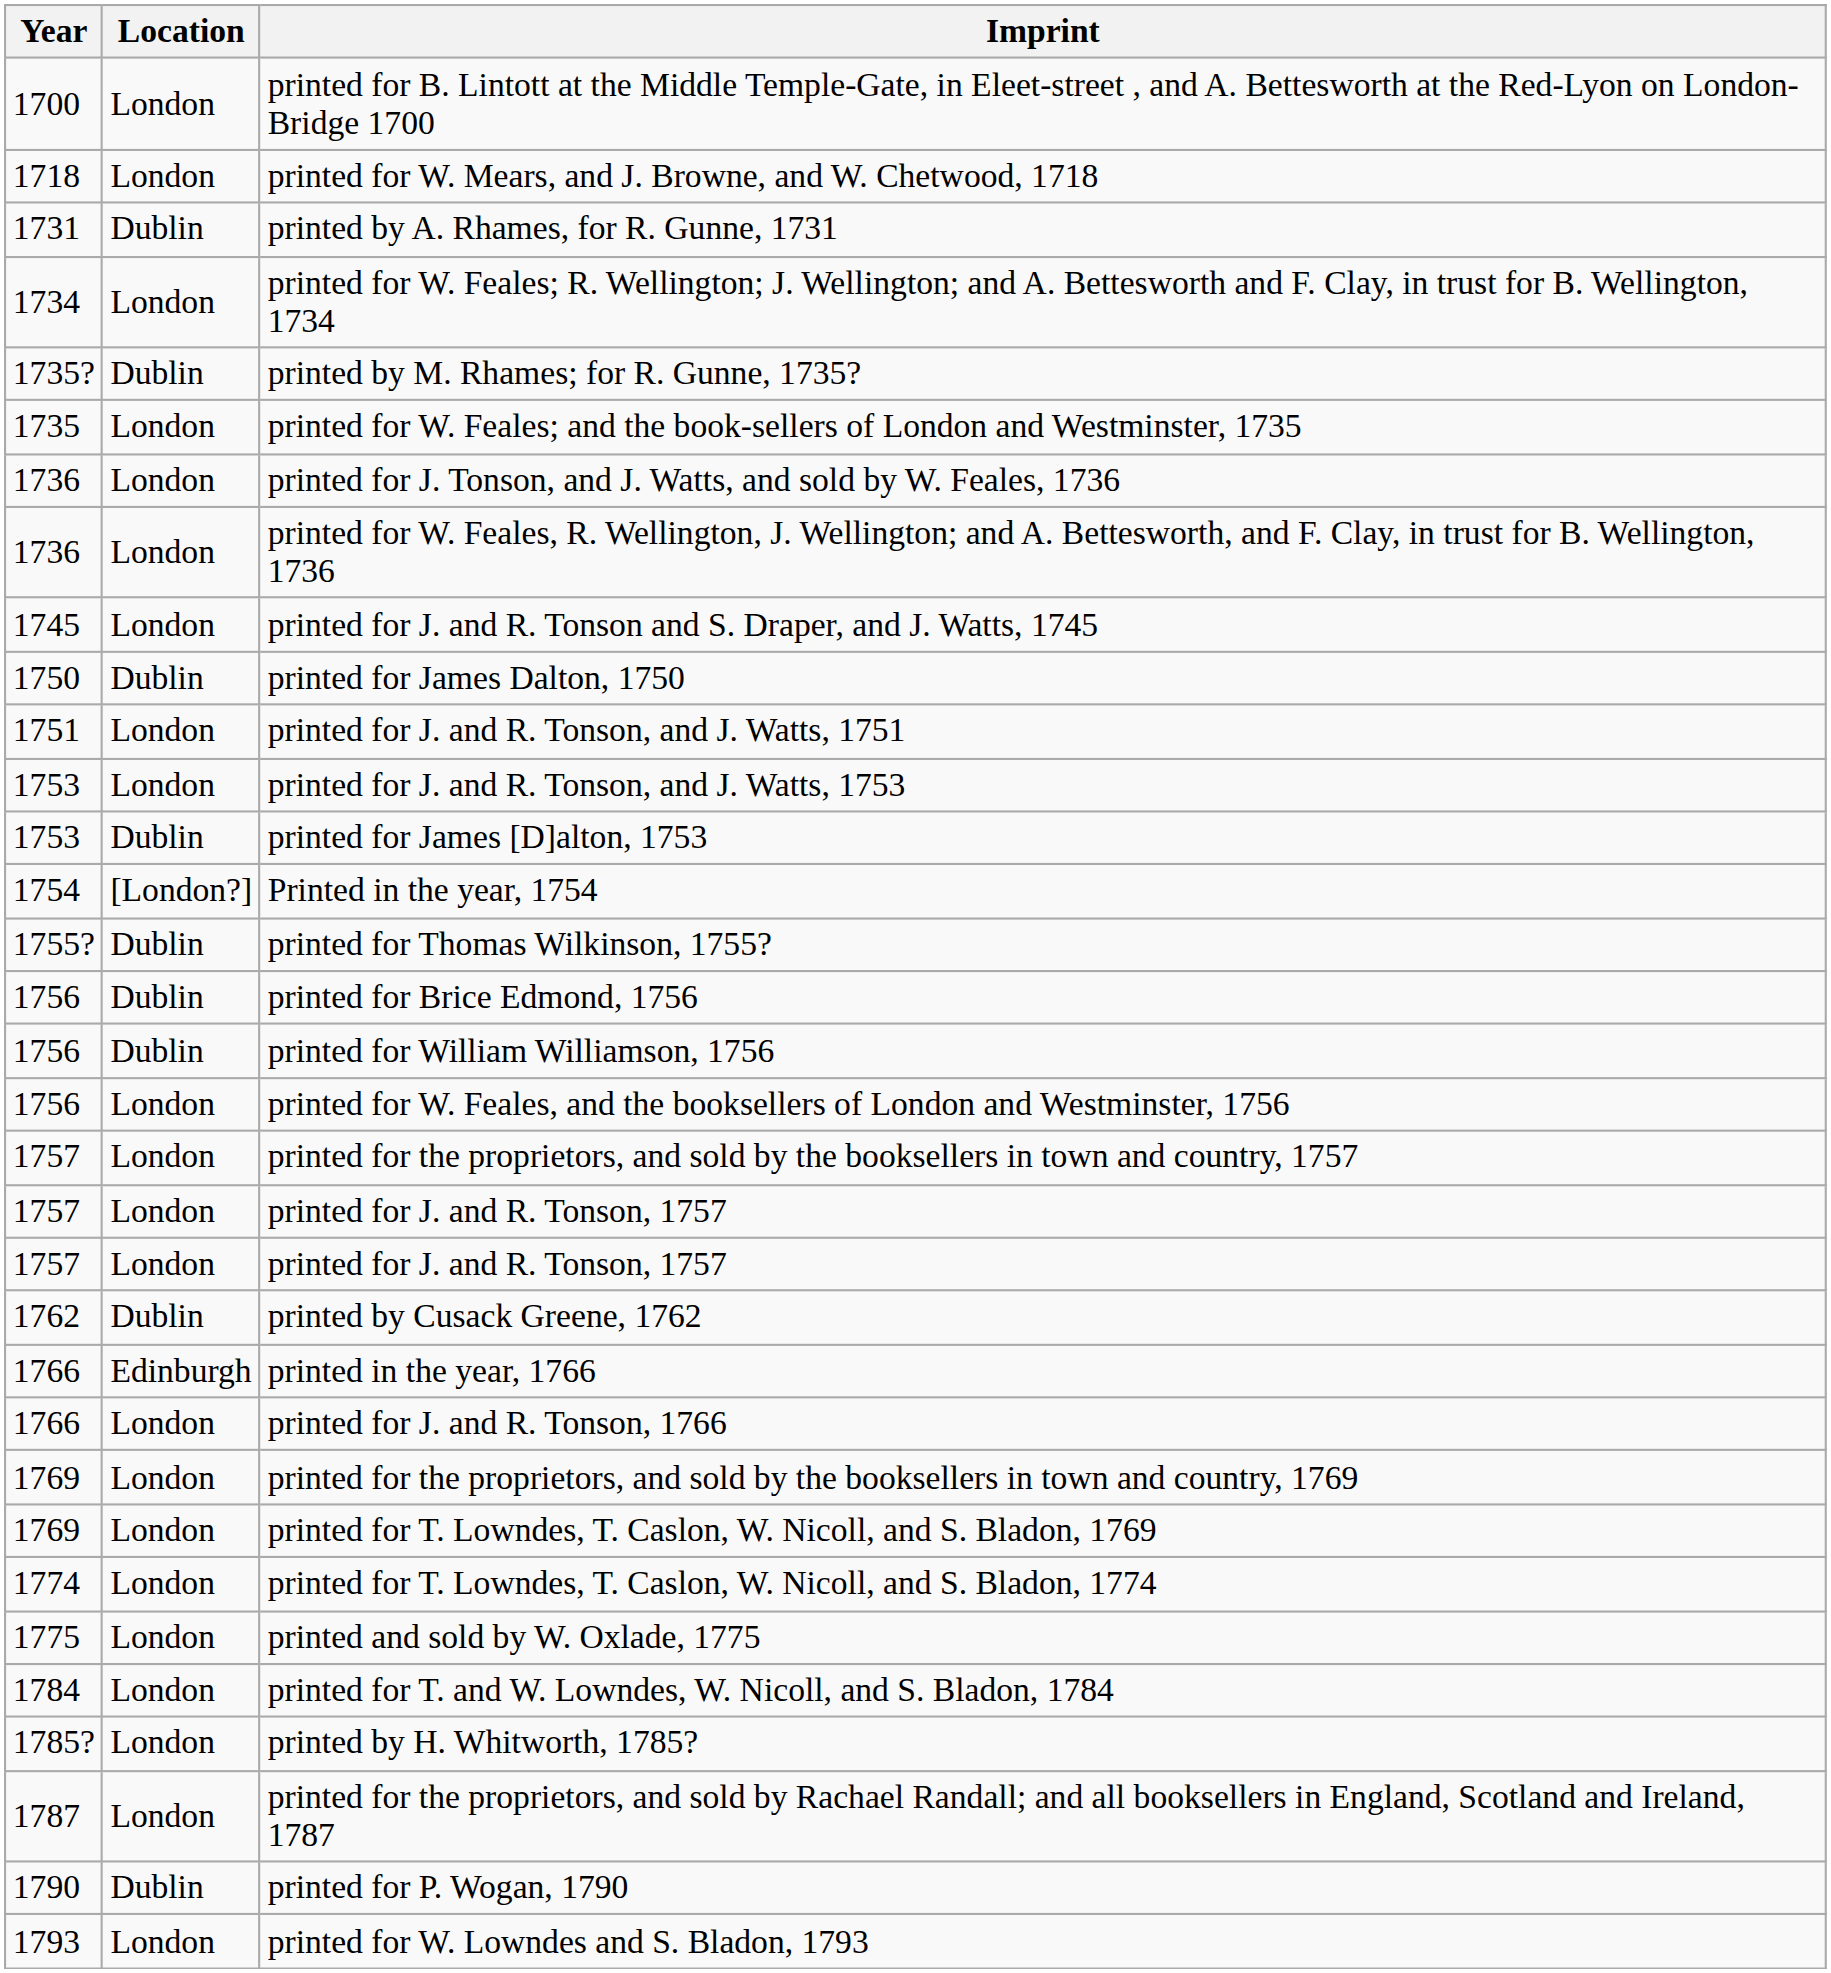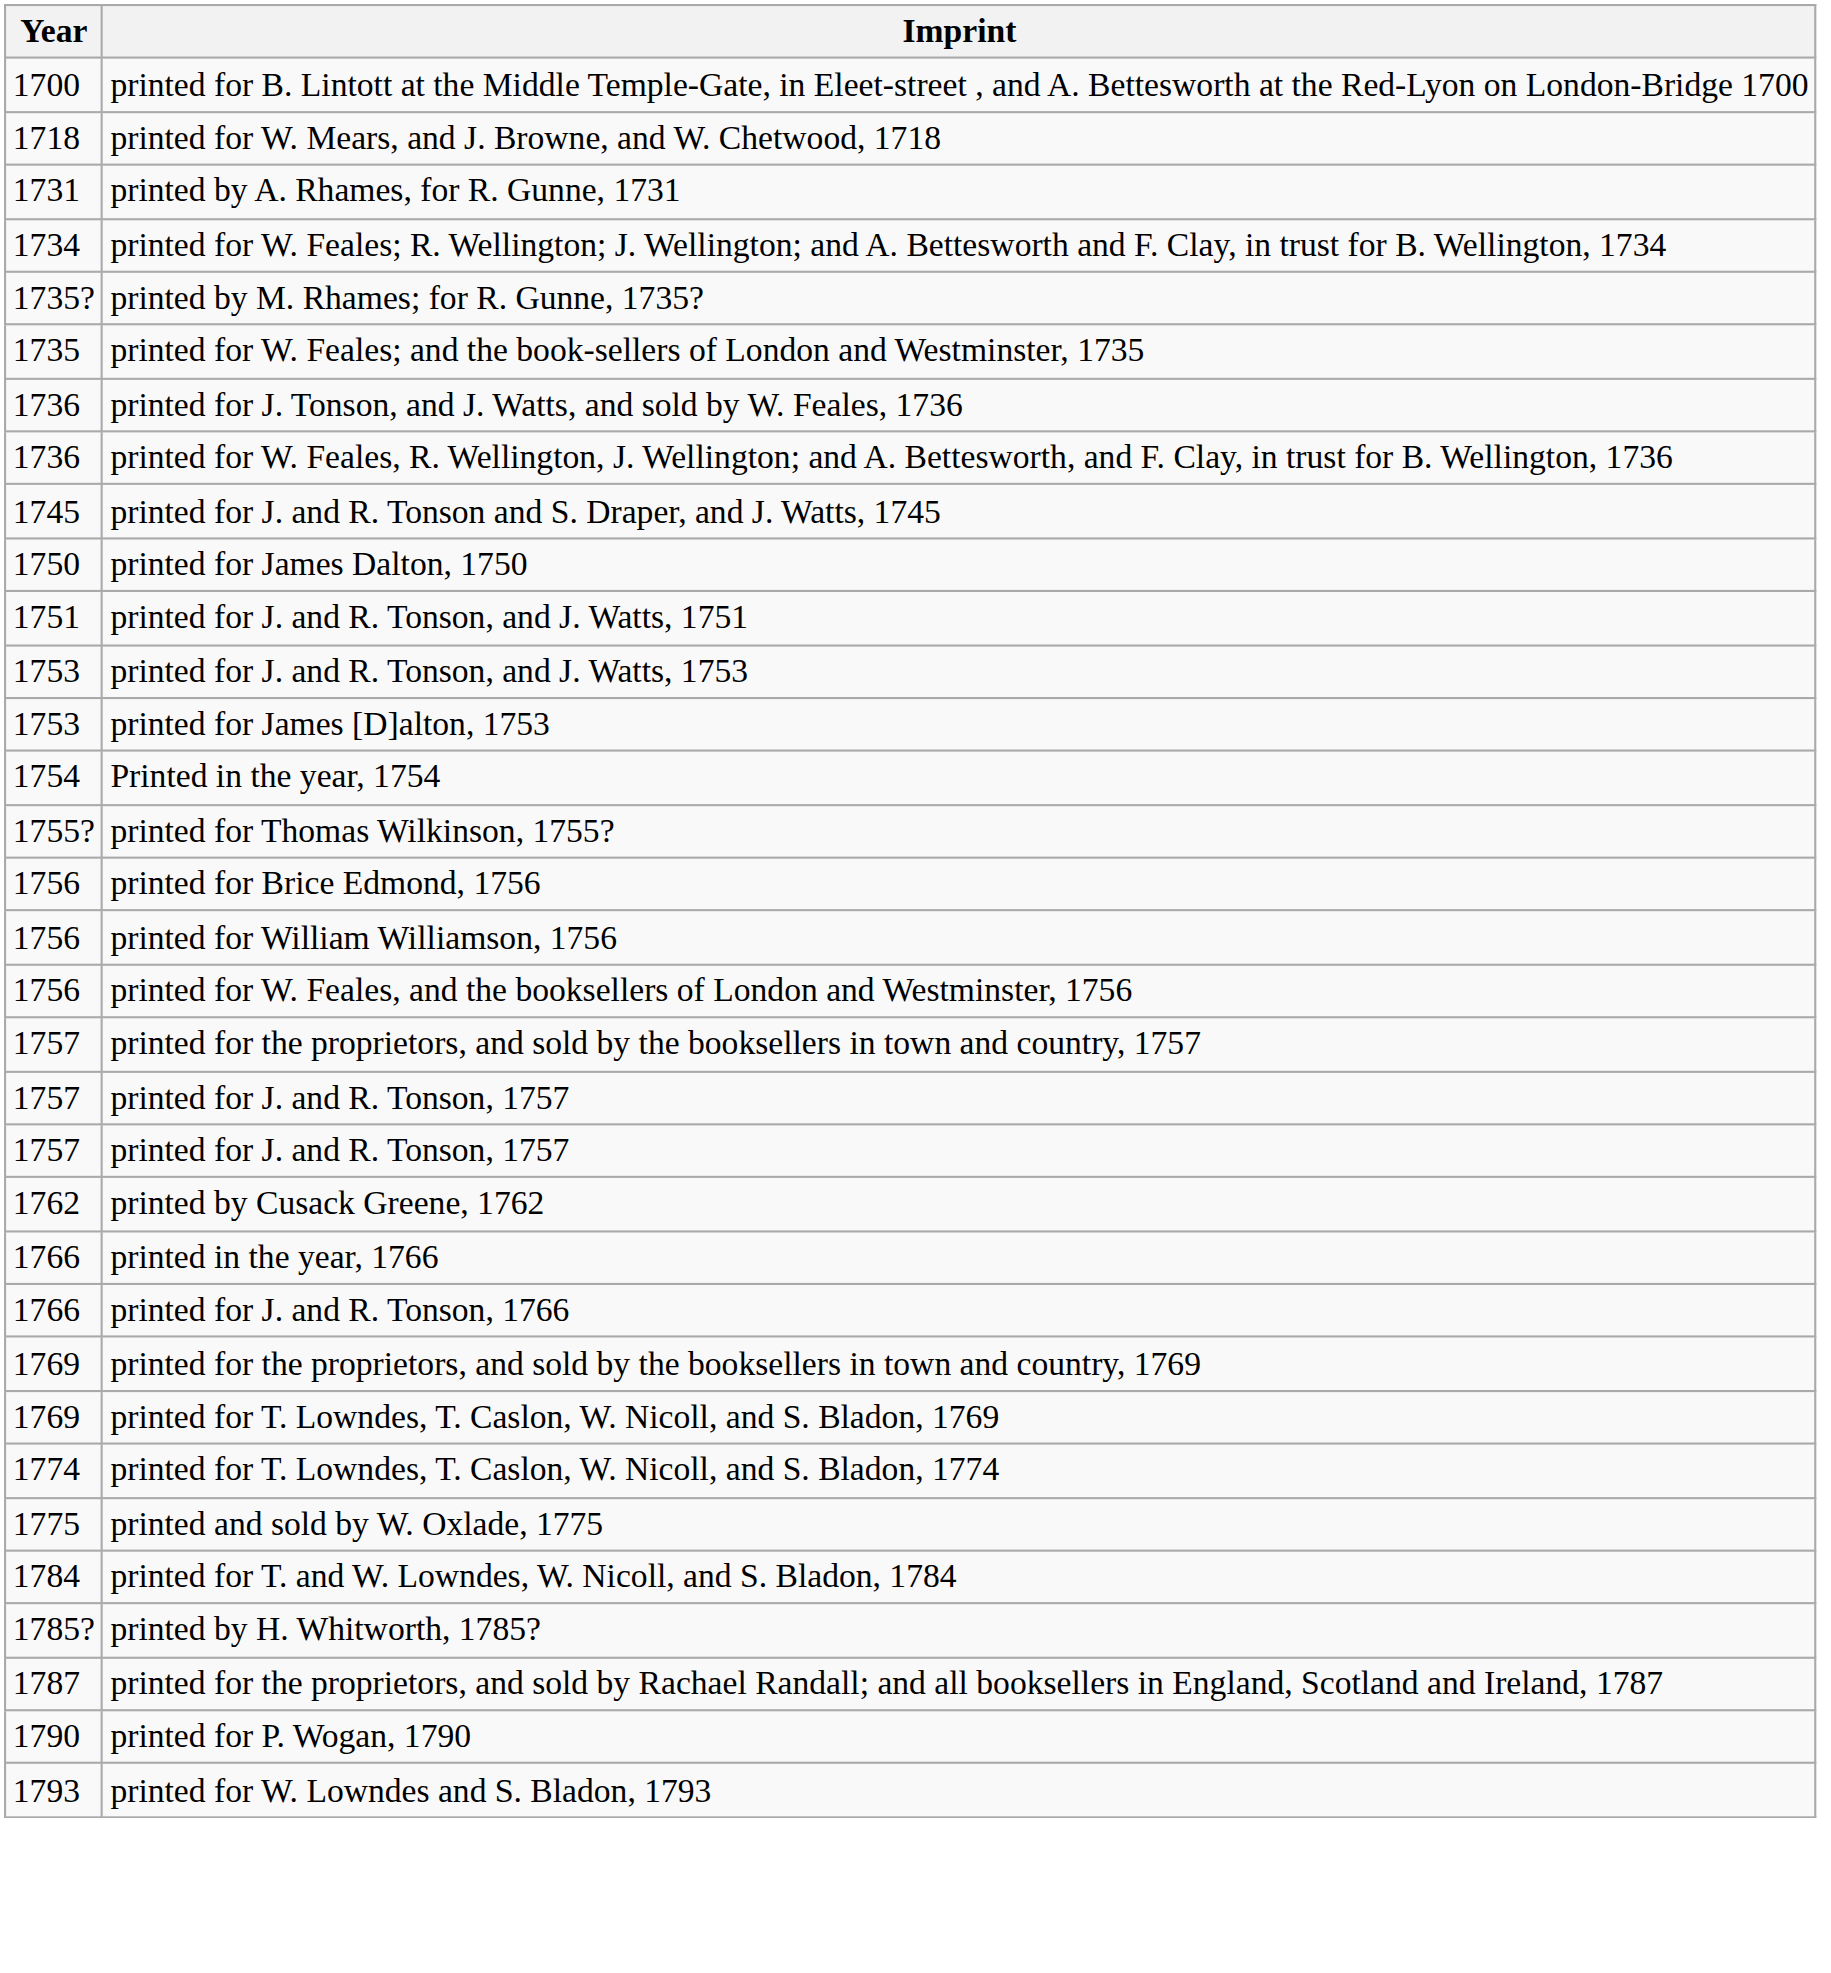- column: Location | London | London | Dublin | London | Dublin | London | London | London | London | Dublin | London | London | Dublin | [London?] | Dublin | Dublin | Dublin | London | London | London | London | Dublin | Edinburgh | London | London | London | London | London | London | London | London | Dublin | London
